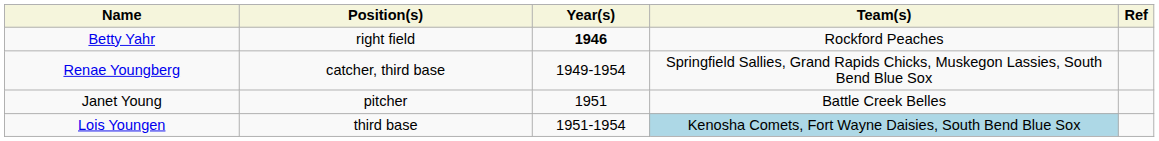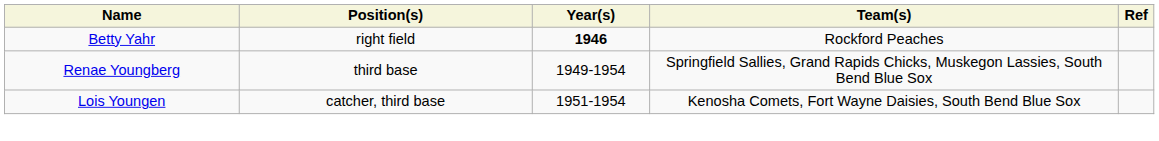Renae Youngberg | Position(s): catcher, third base -> third base
- row: Janet Young | pitcher | 1951 | Battle Creek Belles
Lois Youngen | Position(s): third base -> catcher, third base
Lois Youngen | Team(s): lightblue background -> no background
